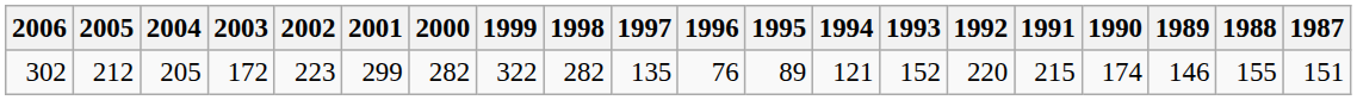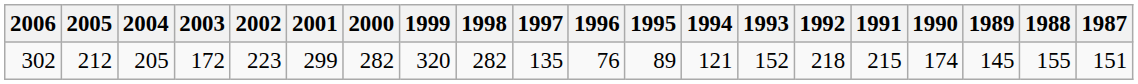302 | 1999: 322 -> 320
302 | 1992: 220 -> 218
302 | 1989: 146 -> 145
